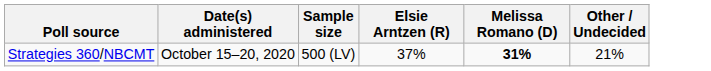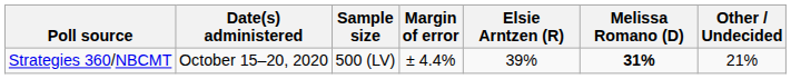+ column: Margin of error | ± 4.4%
Strategies 360/NBCMT | Elsie Arntzen (R): 37% -> 39%
